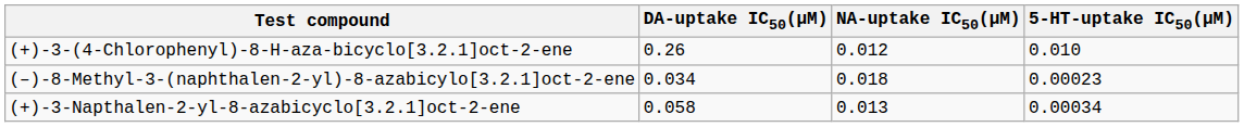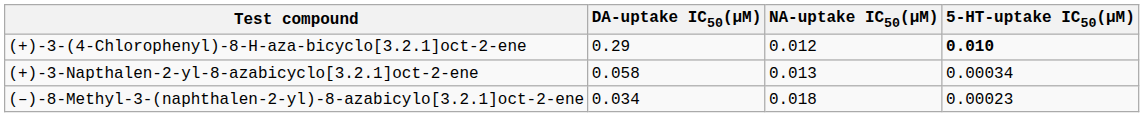(+)-3-(4-Chlorophenyl)-8-H-aza-bicyclo[3.2.1]oct-2-ene | DA-uptake IC50(μM): 0.26 -> 0.29
(+)-3-(4-Chlorophenyl)-8-H-aza-bicyclo[3.2.1]oct-2-ene | 5-HT-uptake IC50(μM): normal -> bold
rows swapped: (+)-3-Napthalen-2-yl-8-azabicyclo[3.2.1]oct-2-ene <-> (–)-8-Methyl-3-(naphthalen-2-yl)-8-azabicylo[3.2.1]oct-2-ene
